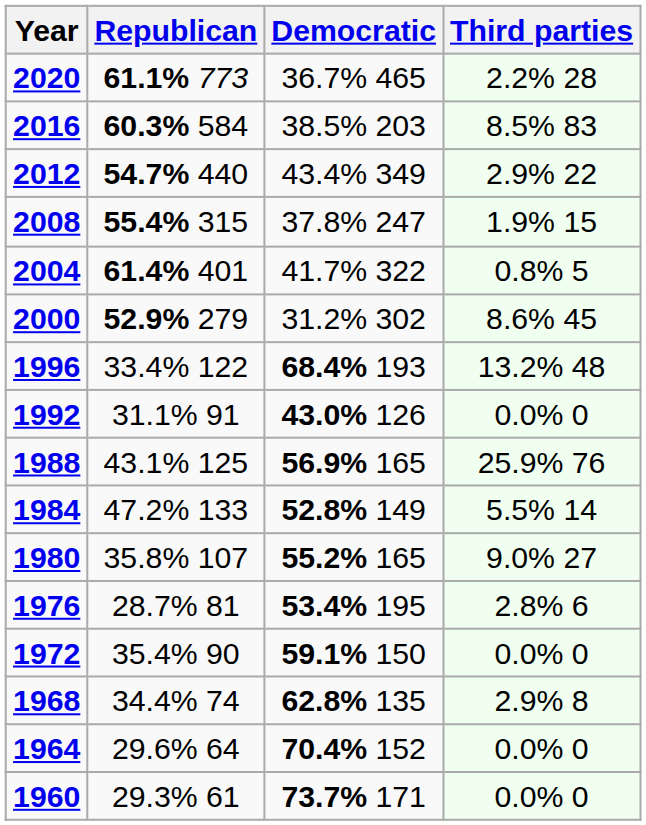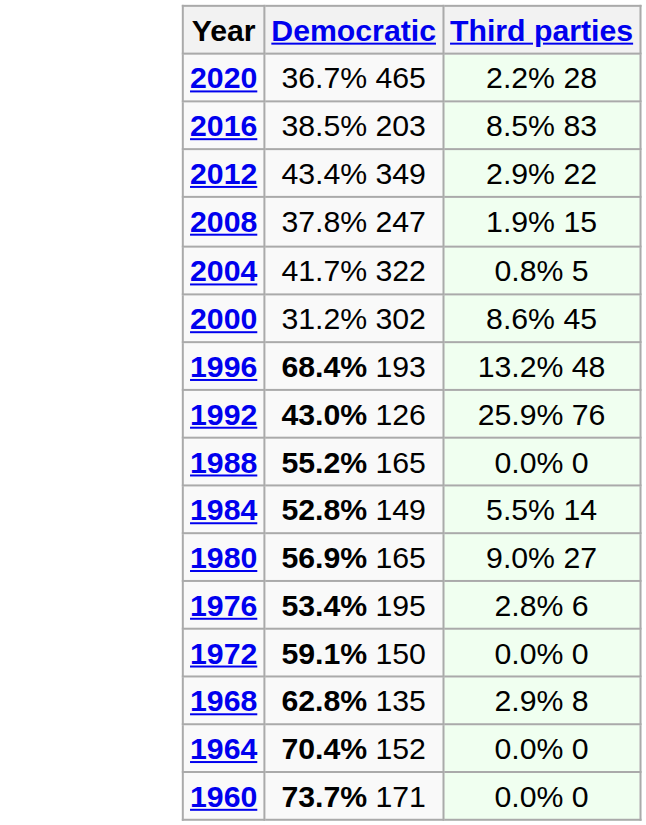- column: Republican | 61.1% 773 | 60.3% 584 | 54.7% 440 | 55.4% 315 | 61.4% 401 | 52.9% 279 | 33.4% 122 | 31.1% 91 | 43.1% 125 | 47.2% 133 | 35.8% 107 | 28.7% 81 | 35.4% 90 | 34.4% 74 | 29.6% 64 | 29.3% 61
1992 | Third parties: 0.0% 0 -> 25.9% 76
1988 | Democratic: 56.9% 165 -> 55.2% 165
1988 | Third parties: 25.9% 76 -> 0.0% 0
1980 | Democratic: 55.2% 165 -> 56.9% 165
